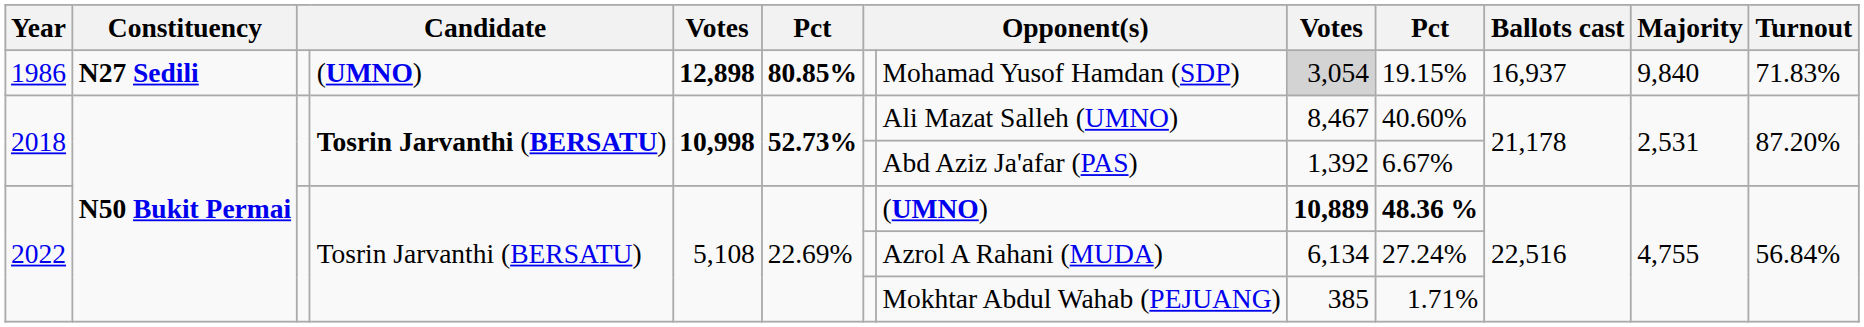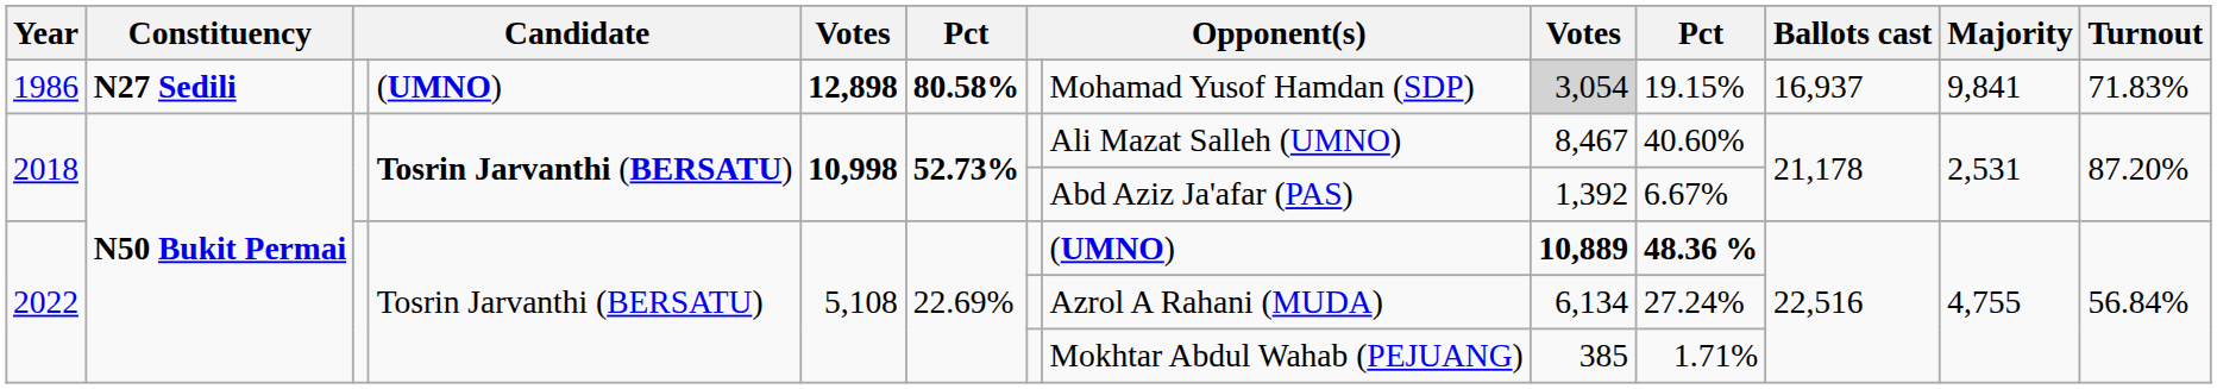1986 | column 6: 80.85% -> 80.58%
1986 | Majority: 9,840 -> 9,841
